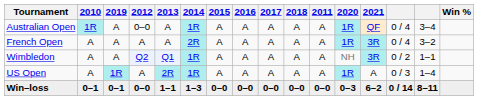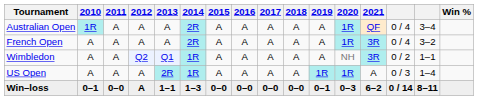columns swapped: 2011 <-> 2019
Australian Open | 2012: 0–0 -> A
Australian Open | 2014: 1R -> 2R
Win–loss | 2012: 0–0 -> A
